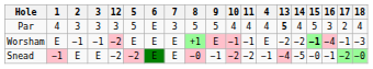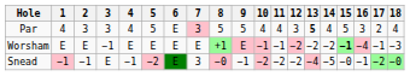columns swapped: 4 <-> 12
Par | 7: no background -> pink background
Worsham | 2: −1 -> E
Snead | 2: E -> −1
Snead | 7: E -> 3
